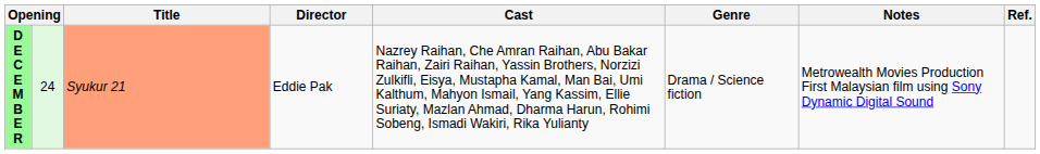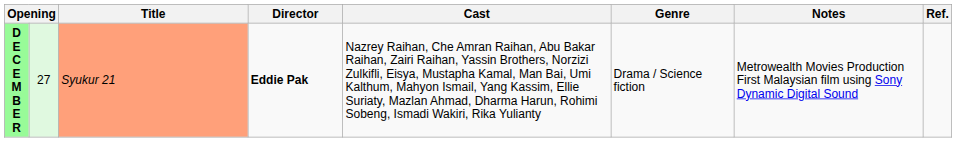D E C E M B E R | column 2: 24 -> 27
D E C E M B E R | Director: normal -> bold
